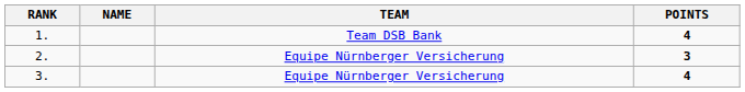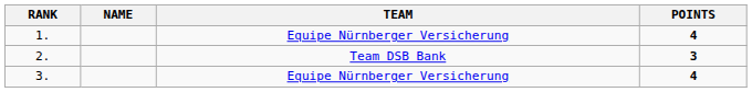1. | TEAM: Team DSB Bank -> Equipe Nürnberger Versicherung
2. | TEAM: Equipe Nürnberger Versicherung -> Team DSB Bank
